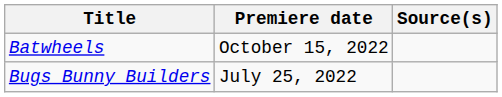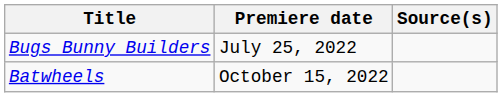rows swapped: Bugs Bunny Builders <-> Batwheels
